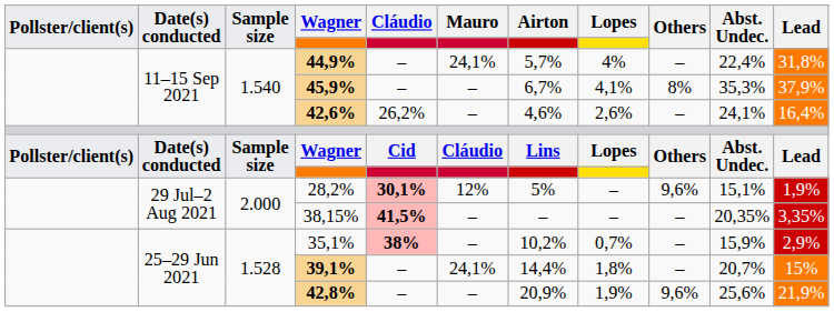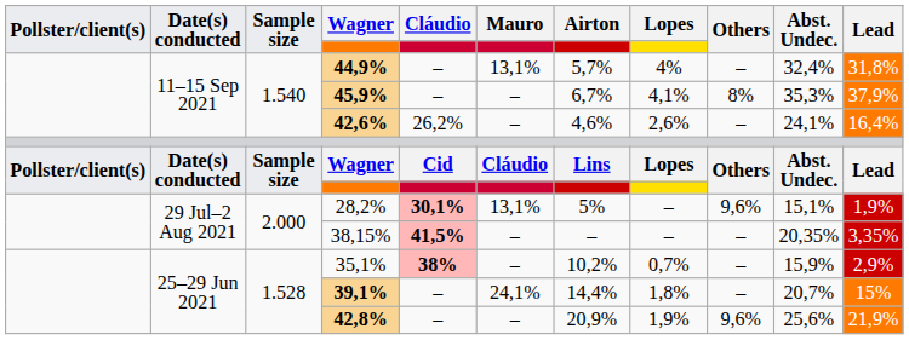44,9% | Mauro: 24,1% -> 13,1%
44,9% | Abst. Undec.: 22,4% -> 32,4%
28,2% | Mauro: 12% -> 13,1%
